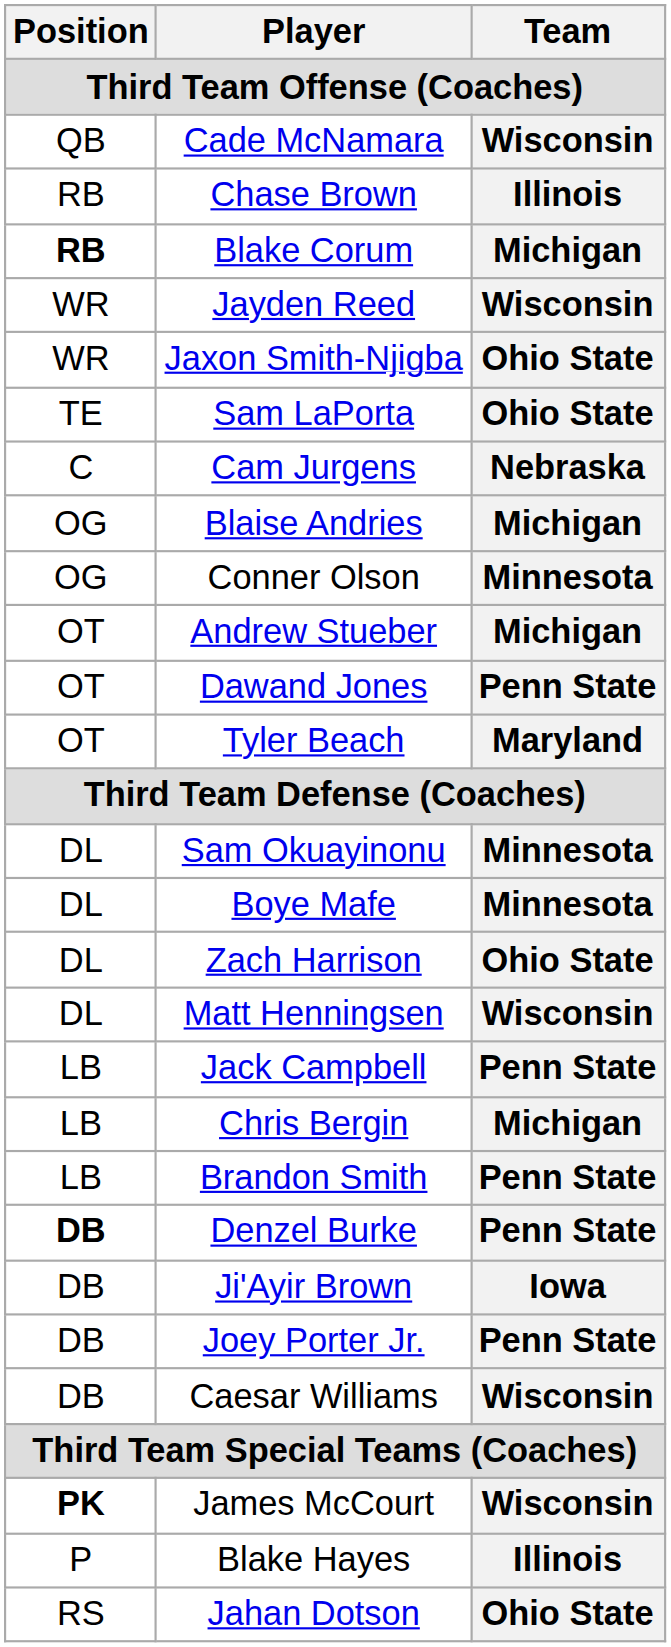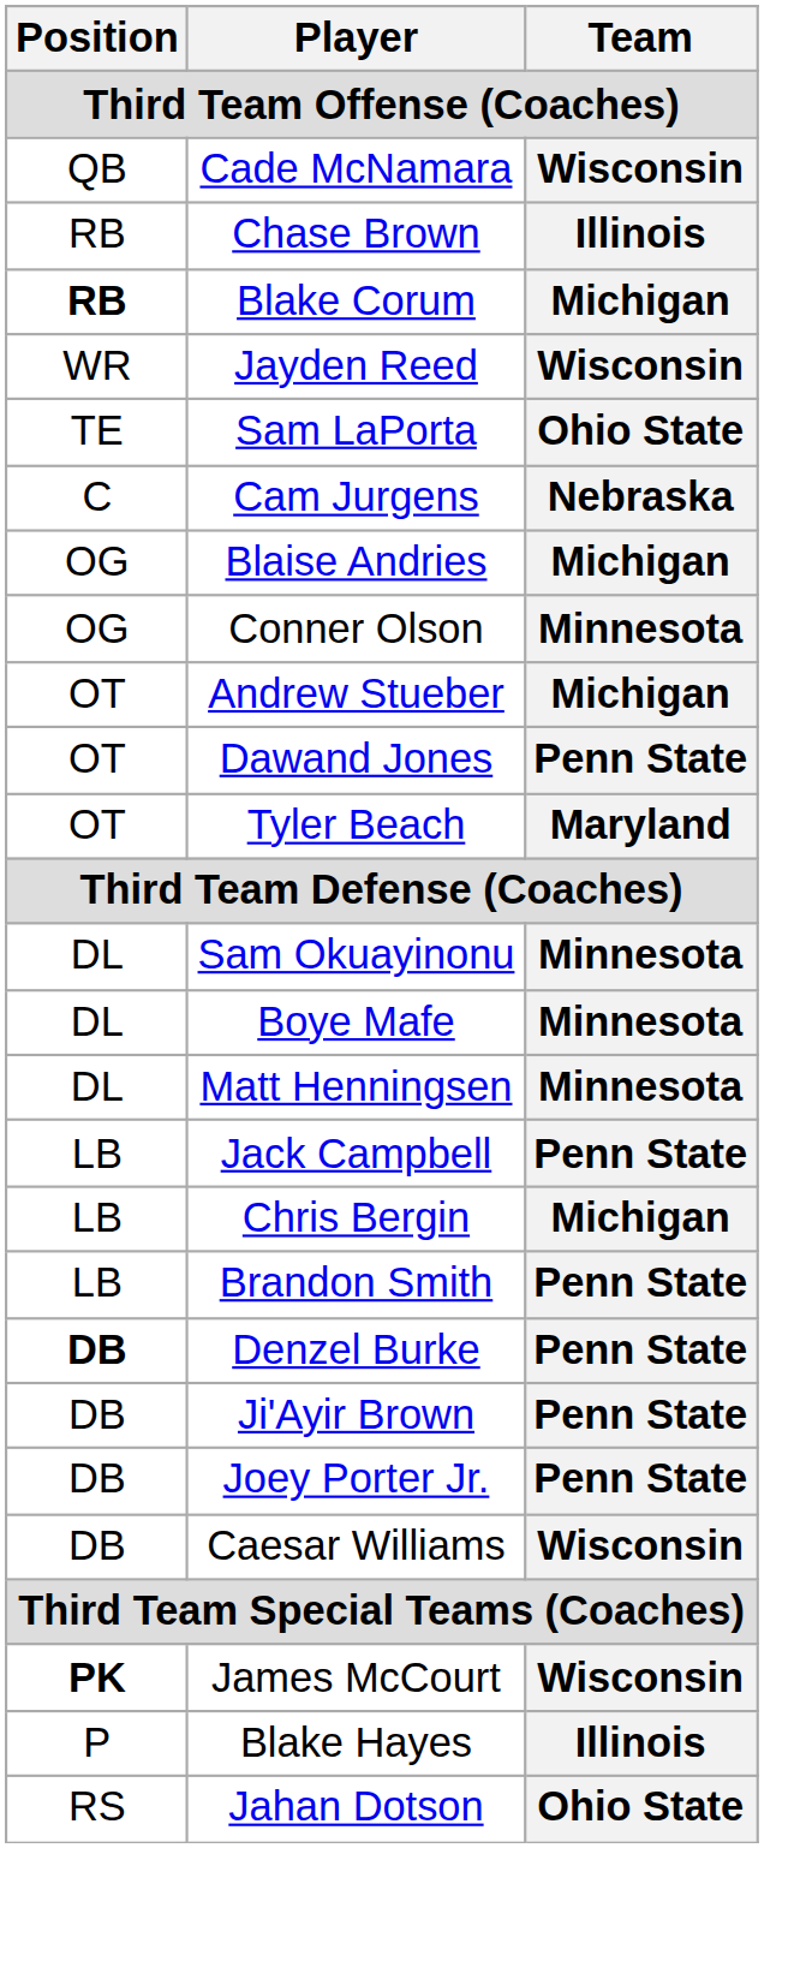- row: WR | Jaxon Smith-Njigba | Ohio State
- row: DL | Zach Harrison | Ohio State
Matt Henningsen | Team: Wisconsin -> Minnesota
Ji'Ayir Brown | Team: Iowa -> Penn State
